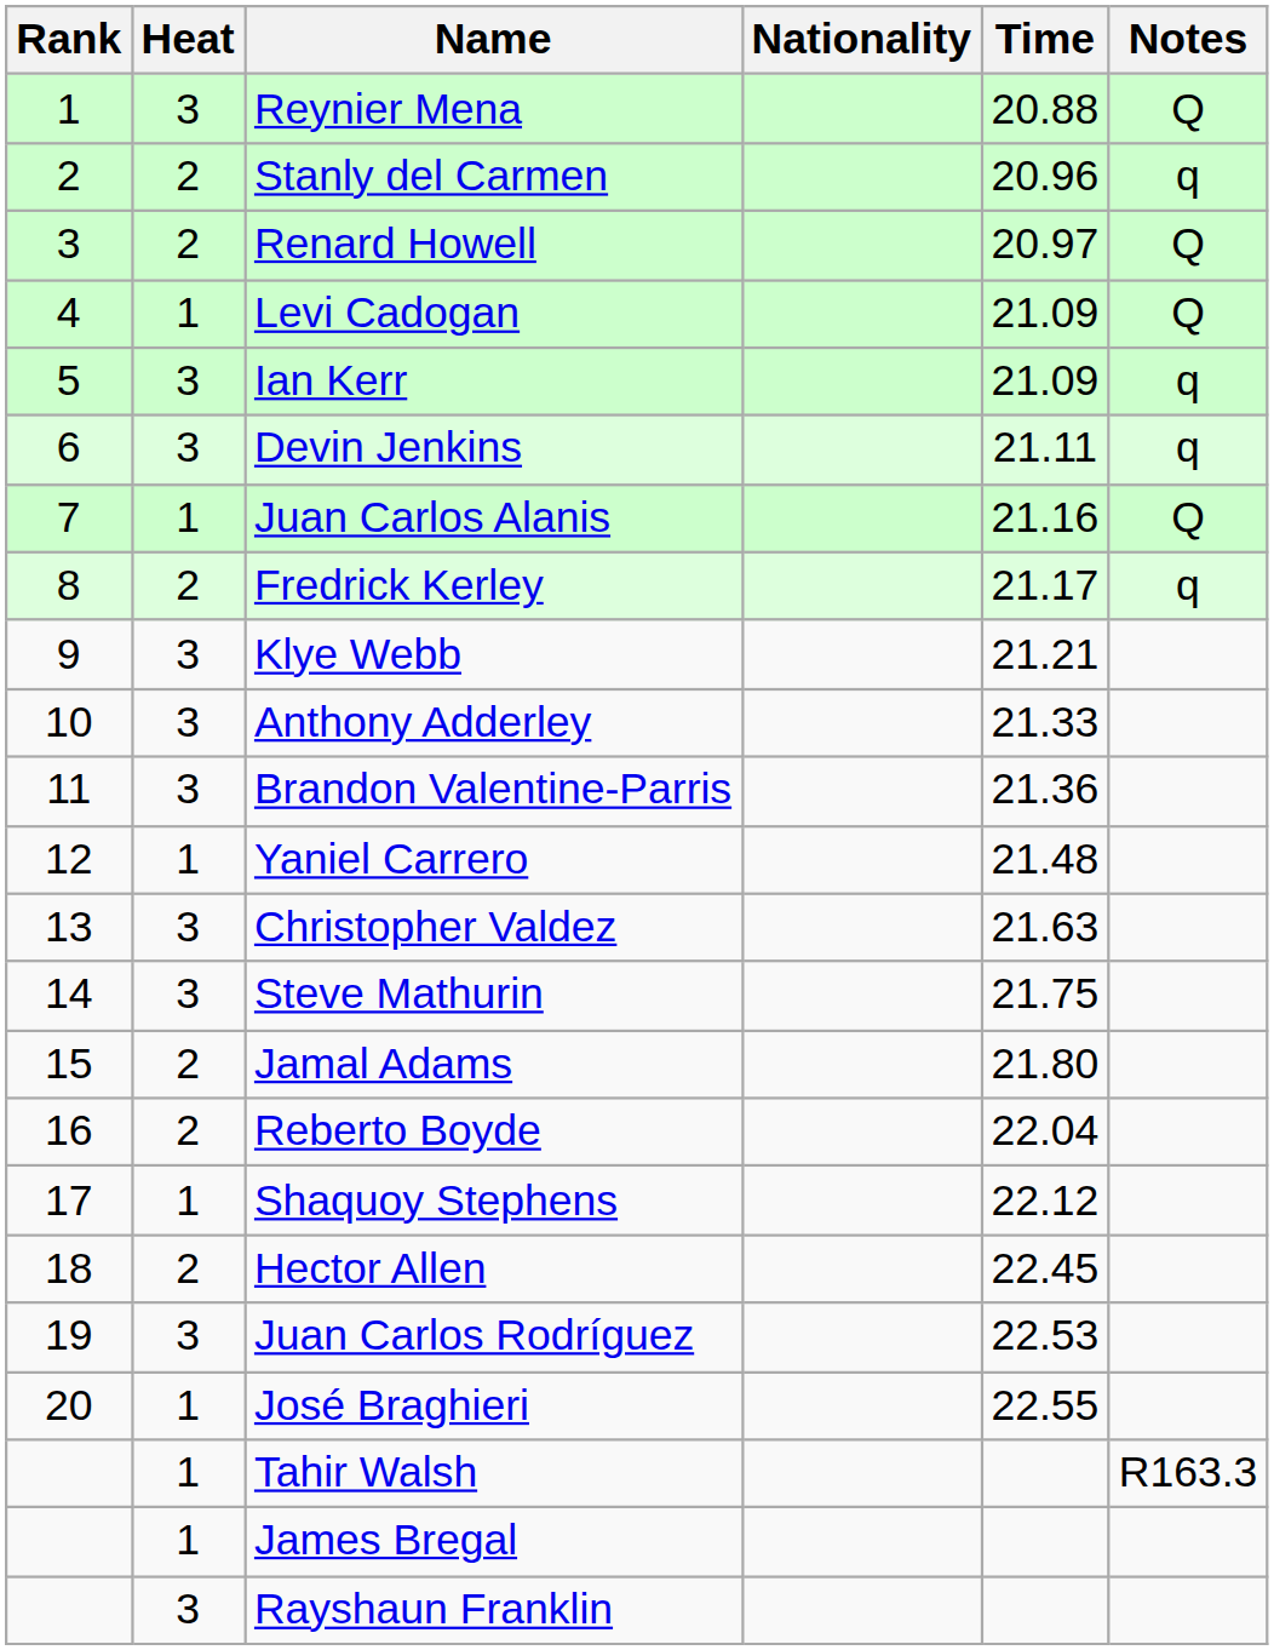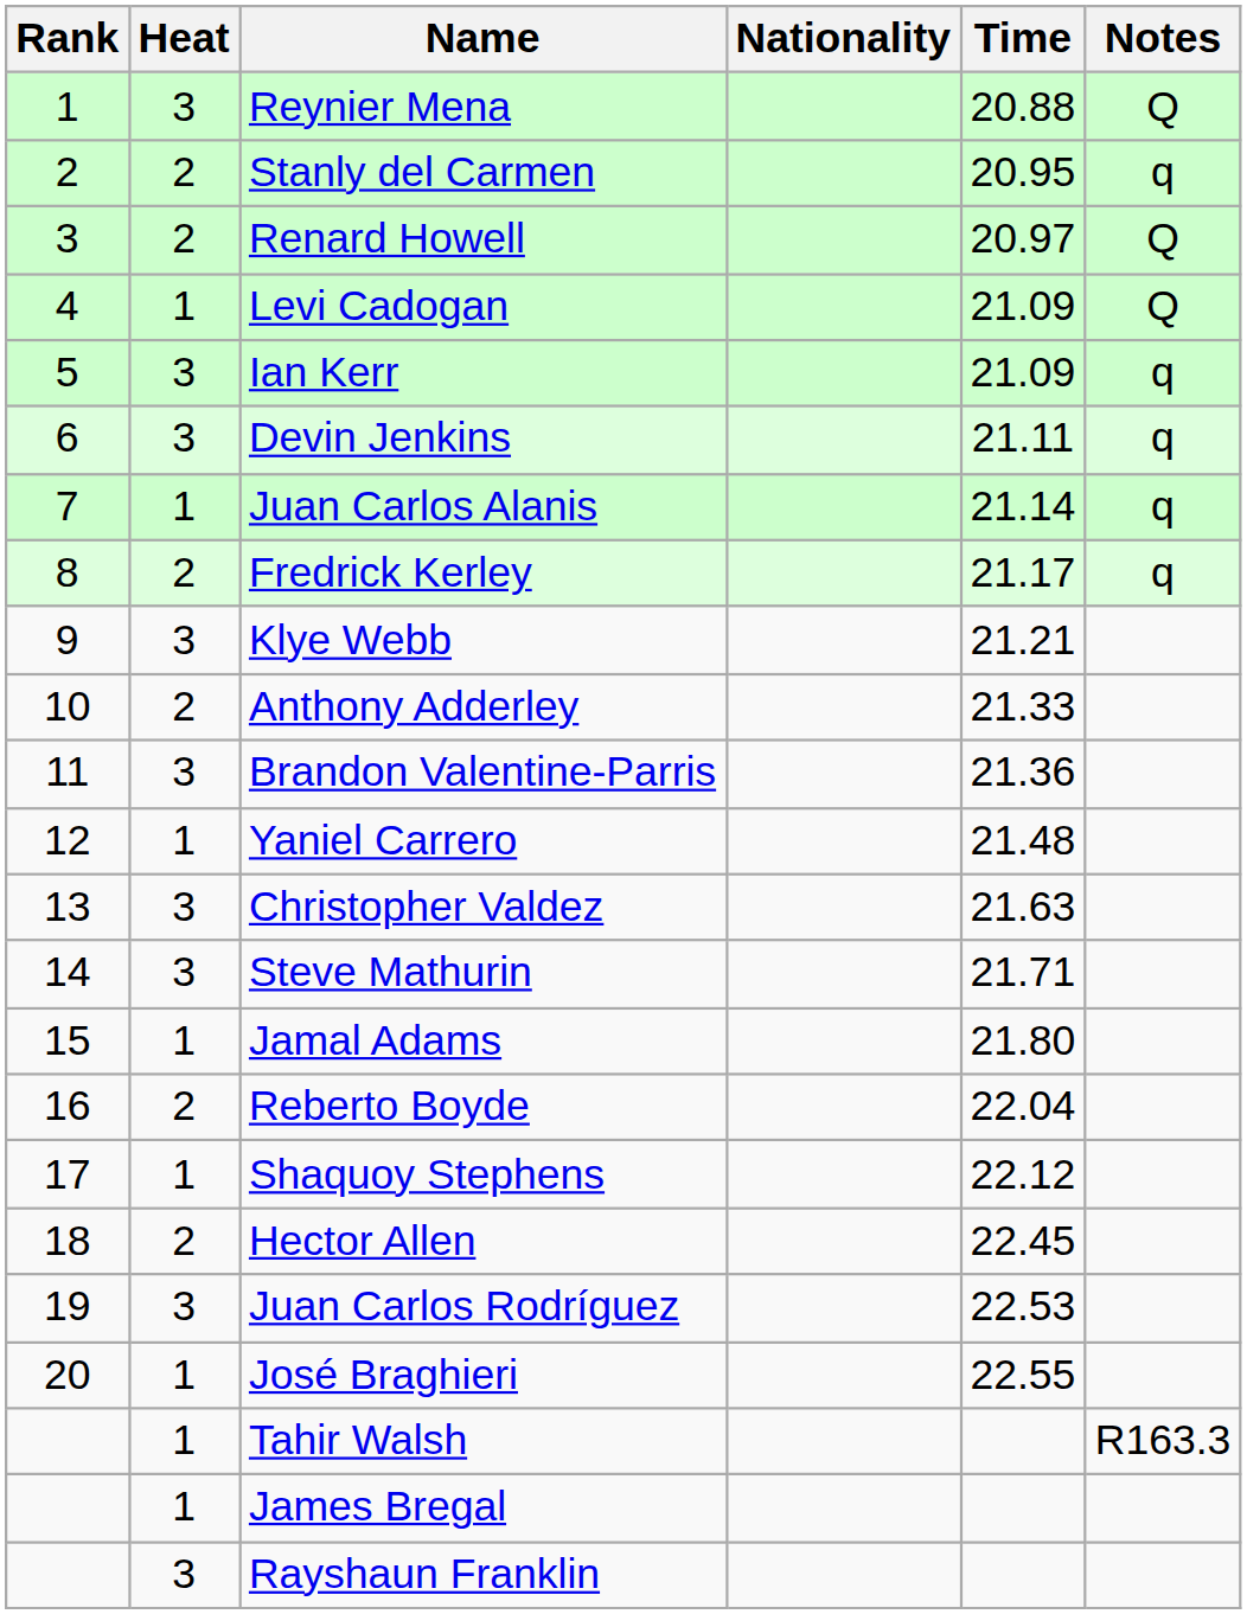Stanly del Carmen | Time: 20.96 -> 20.95
Juan Carlos Alanis | Time: 21.16 -> 21.14
Juan Carlos Alanis | Notes: Q -> q
Anthony Adderley | Heat: 3 -> 2
Steve Mathurin | Time: 21.75 -> 21.71
Jamal Adams | Heat: 2 -> 1
